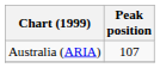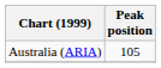Australia (ARIA) | Peak position: 107 -> 105
